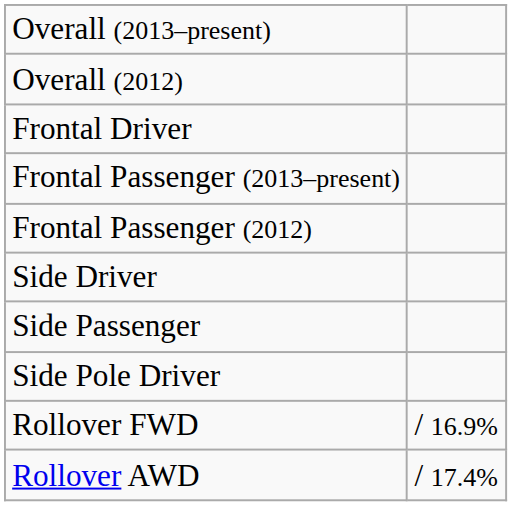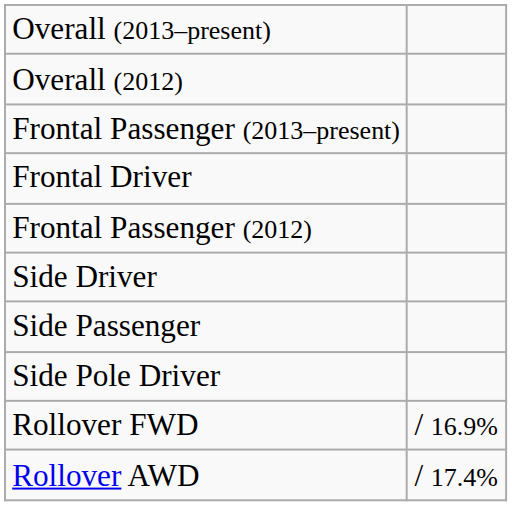rows swapped: Frontal Driver <-> Frontal Passenger (2013–present)
